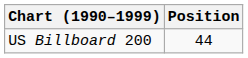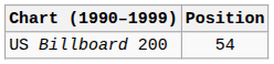US Billboard 200 | Position: 44 -> 54
